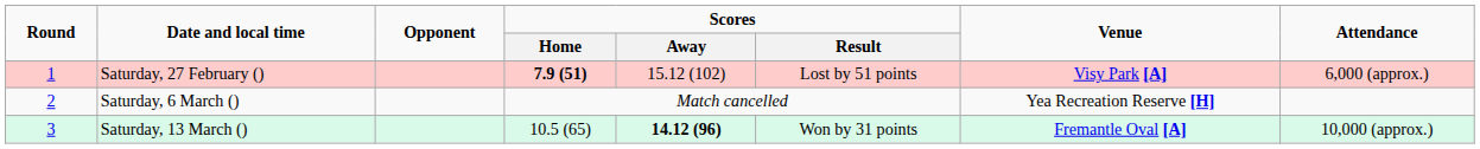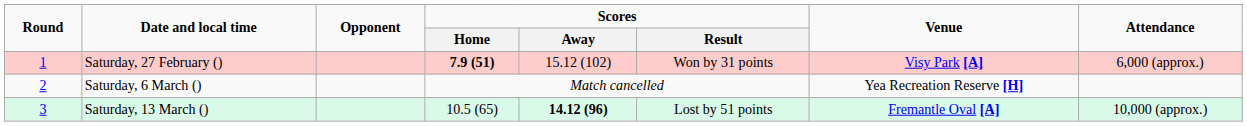Saturday, 27 February () | Scores / Result: Lost by 51 points -> Won by 31 points
Saturday, 13 March () | Scores / Result: Won by 31 points -> Lost by 51 points
